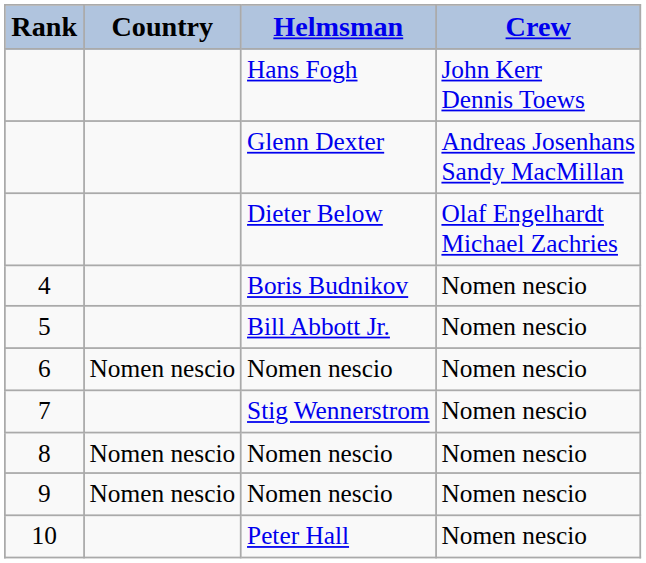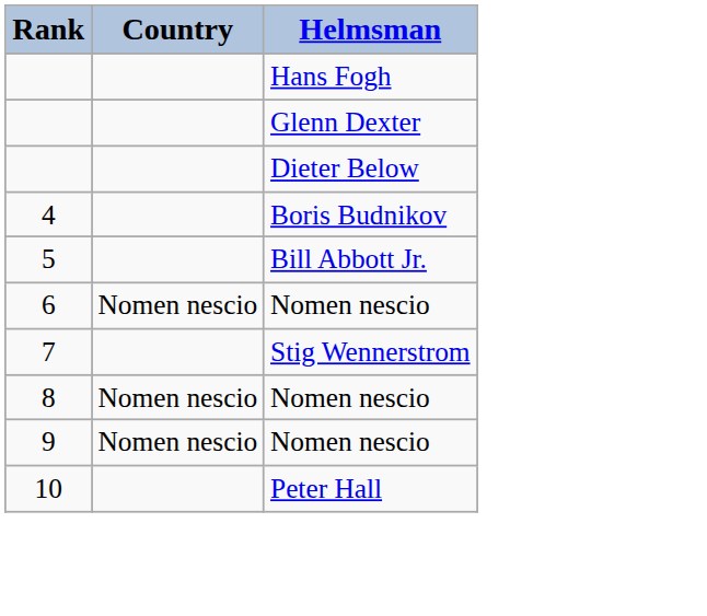- column: Crew | John Kerr Dennis Toews | Andreas Josenhans Sandy MacMillan | Olaf Engelhardt Michael Zachries | Nomen nescio | Nomen nescio | Nomen nescio | Nomen nescio | Nomen nescio | Nomen nescio | Nomen nescio
